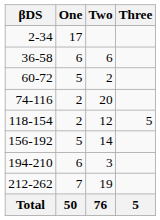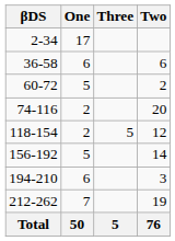columns swapped: Two <-> Three
